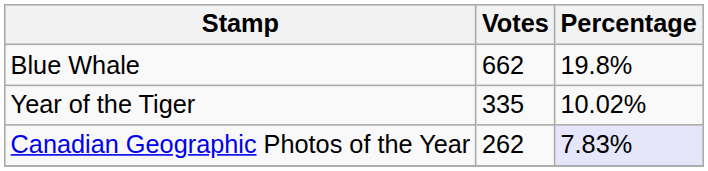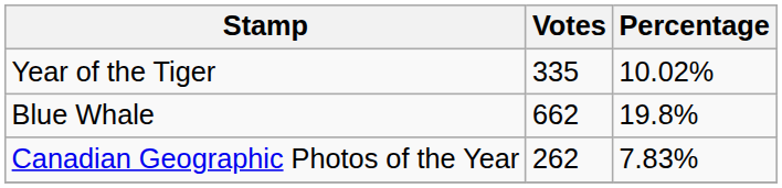rows swapped: Blue Whale <-> Year of the Tiger
Canadian Geographic Photos of the Year | Percentage: lavender background -> no background
